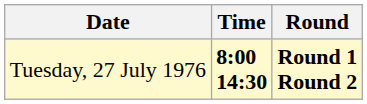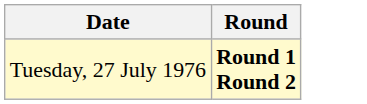- column: Time | 8:00 14:30
